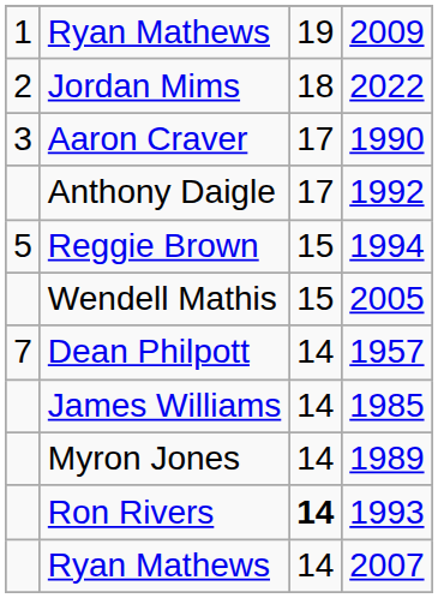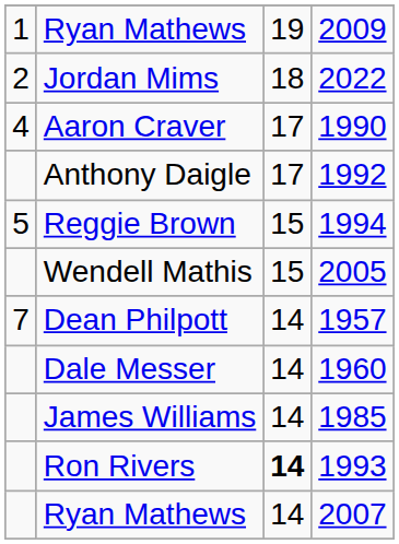Aaron Craver | column 1: 3 -> 4
+ row: Dale Messer | 14 | 1960
- row: Myron Jones | 14 | 1989
